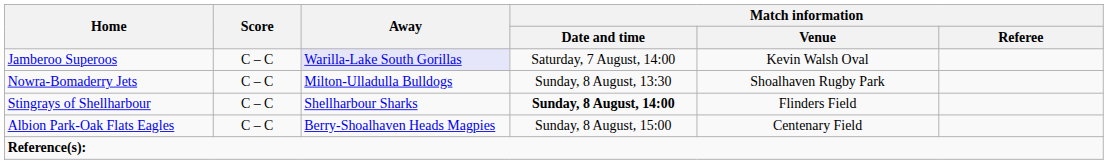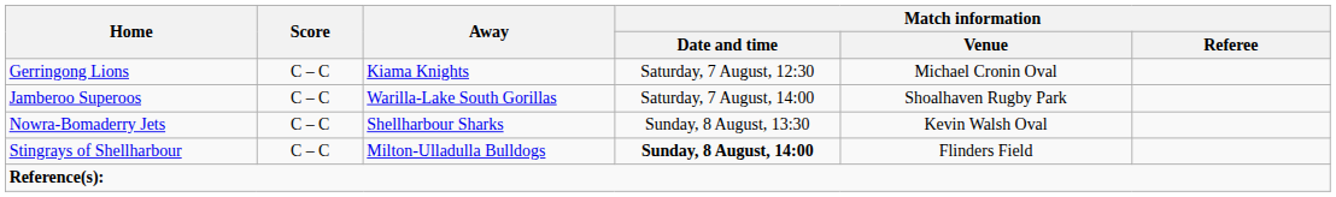+ row: Gerringong Lions | C – C | Kiama Knights | Saturday, 7 August, 12:30 | Michael Cronin Oval
Jamberoo Superoos | Away: lavender background -> no background
Jamberoo Superoos | Match information / Venue: Kevin Walsh Oval -> Shoalhaven Rugby Park
Nowra-Bomaderry Jets | Away: Milton-Ulladulla Bulldogs -> Shellharbour Sharks
Nowra-Bomaderry Jets | Match information / Venue: Shoalhaven Rugby Park -> Kevin Walsh Oval
Stingrays of Shellharbour | Away: Shellharbour Sharks -> Milton-Ulladulla Bulldogs
- row: Albion Park-Oak Flats Eagles | C – C | Berry-Shoalhaven Heads Magpies | Sunday, 8 August, 15:00 | Centenary Field
